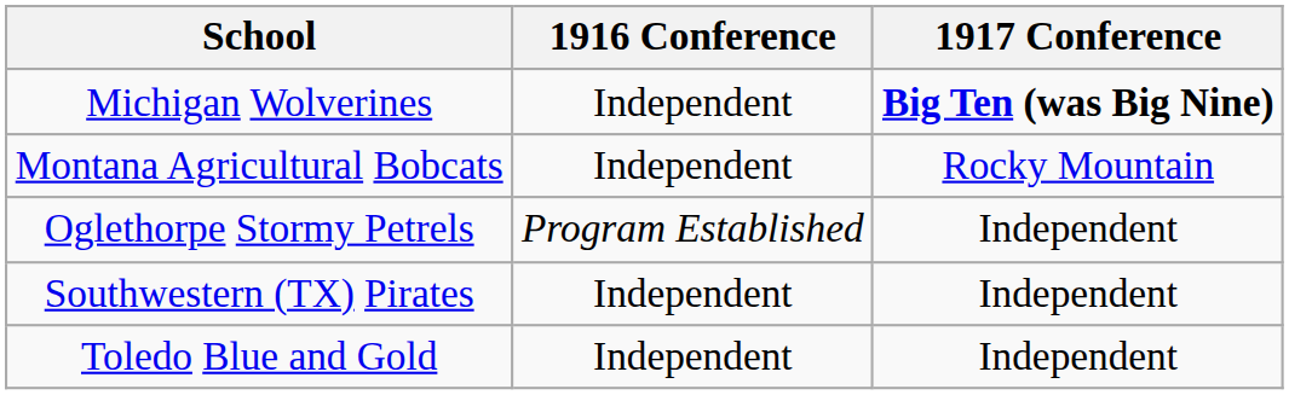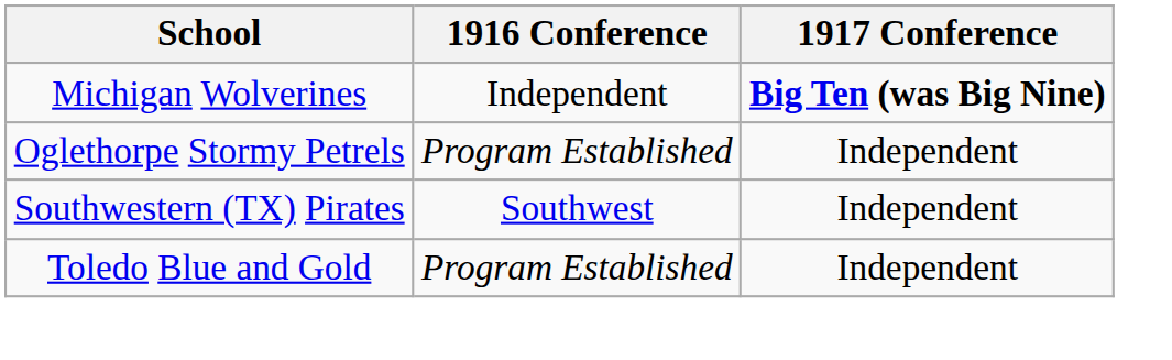- row: Montana Agricultural Bobcats | Independent | Rocky Mountain
Southwestern (TX) Pirates | 1916 Conference: Independent -> Southwest
Toledo Blue and Gold | 1916 Conference: Independent -> Program Established
